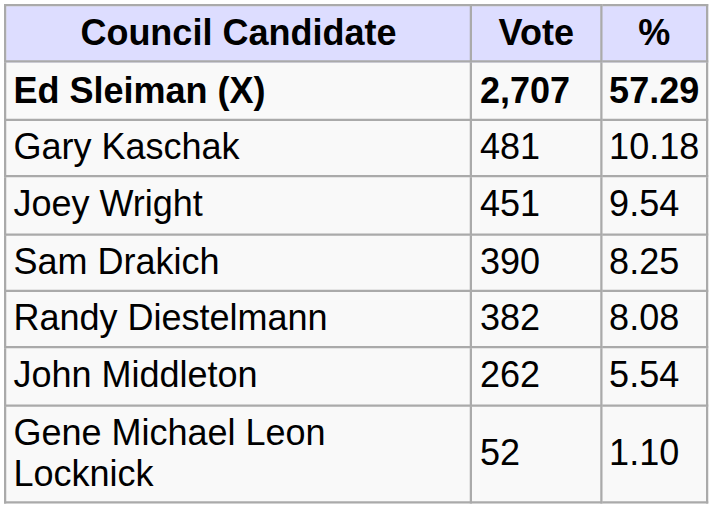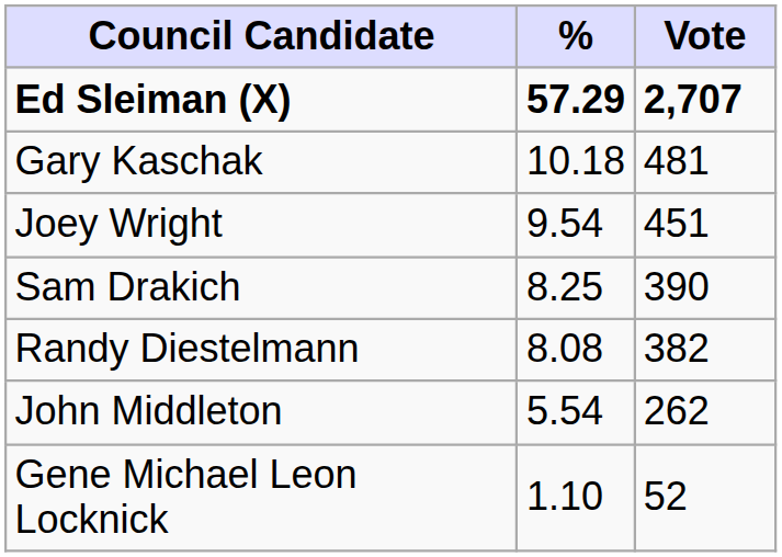columns swapped: Vote <-> %
